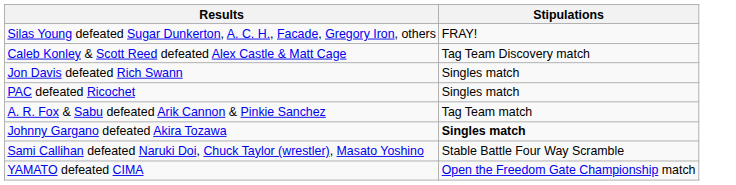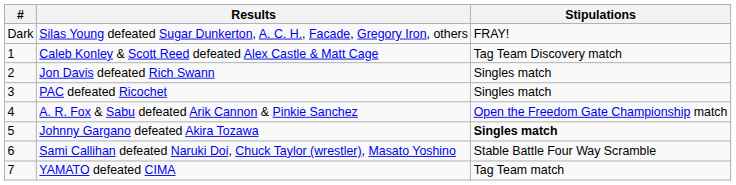+ column: # | Dark | 1 | 2 | 3 | 4 | 5 | 6 | 7
A. R. Fox & Sabu defeated Arik Cannon & Pinkie Sanchez | Stipulations: Tag Team match -> Open the Freedom Gate Championship match
YAMATO defeated CIMA | Stipulations: Open the Freedom Gate Championship match -> Tag Team match
